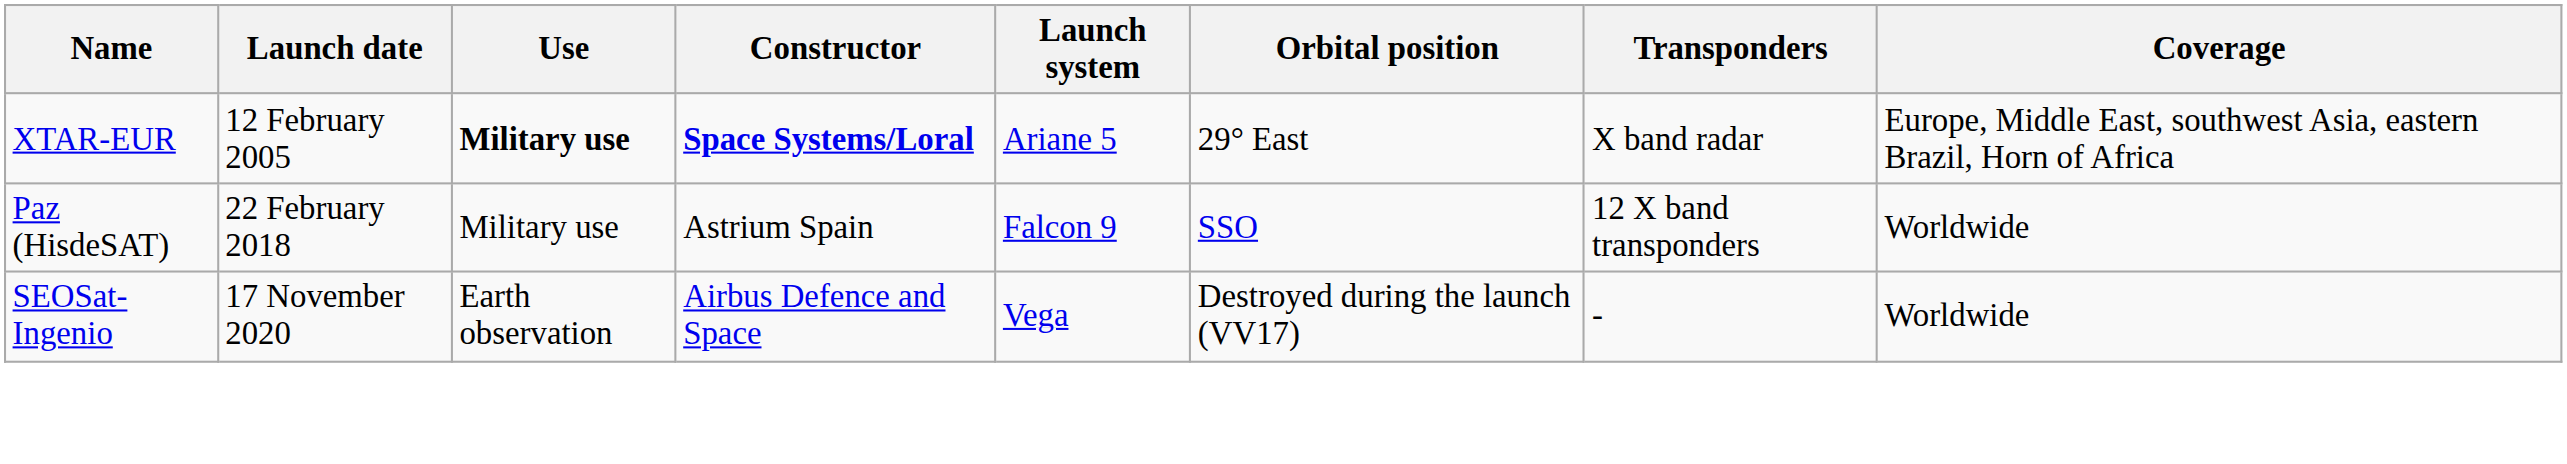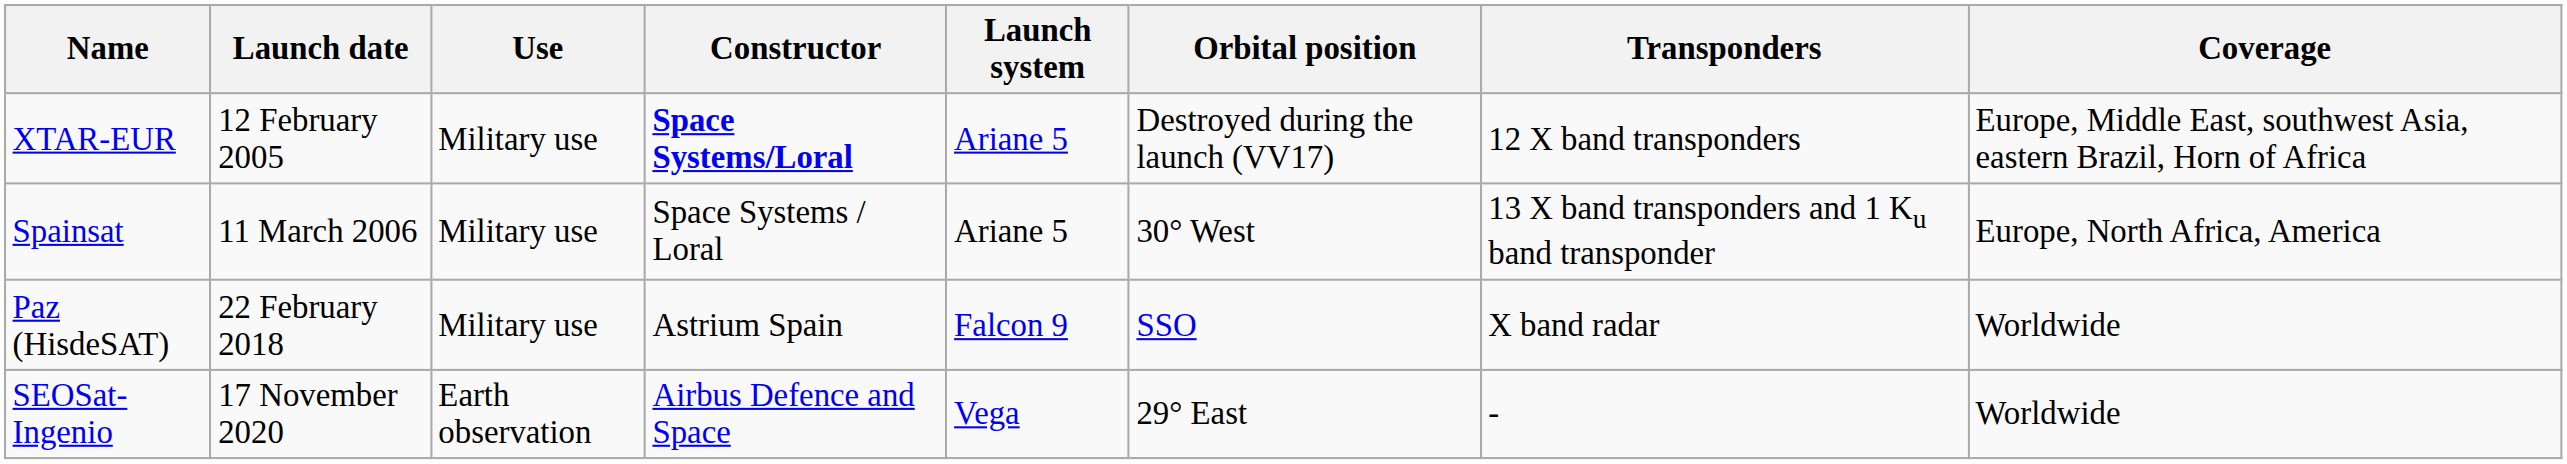XTAR-EUR | Use: bold -> normal
XTAR-EUR | Orbital position: 29° East -> Destroyed during the launch (VV17)
XTAR-EUR | Transponders: X band radar -> 12 X band transponders
+ row: Spainsat | 11 March 2006 | Military use | Space Systems / Loral | Ariane 5 | 30° West | 13 X band transponders and 1 Ku band transponder | Europe, North Africa, America
Paz (HisdeSAT) | Transponders: 12 X band transponders -> X band radar
SEOSat-Ingenio | Orbital position: Destroyed during the launch (VV17) -> 29° East
